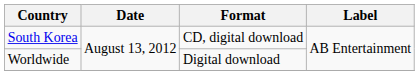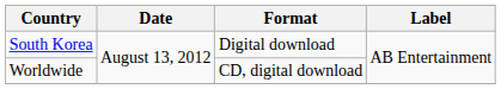South Korea | Format: CD, digital download -> Digital download
Worldwide | Format: Digital download -> CD, digital download
